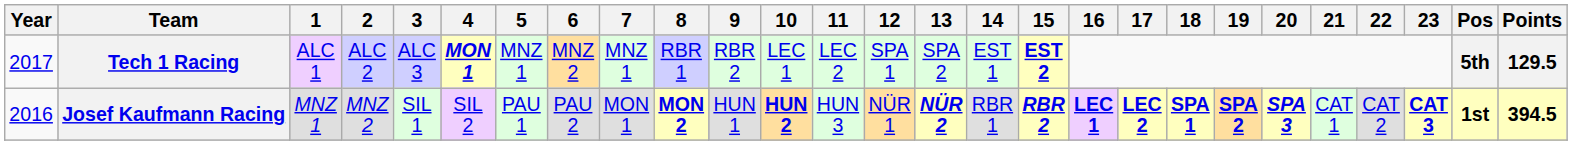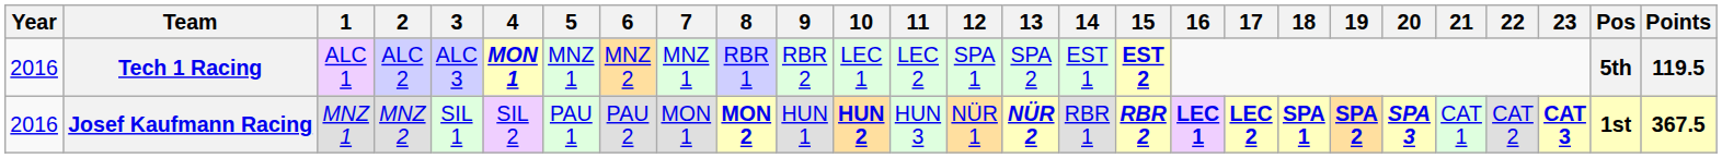Tech 1 Racing | Year: 2017 -> 2016
Tech 1 Racing | Points: 129.5 -> 119.5
Josef Kaufmann Racing | Points: 394.5 -> 367.5
